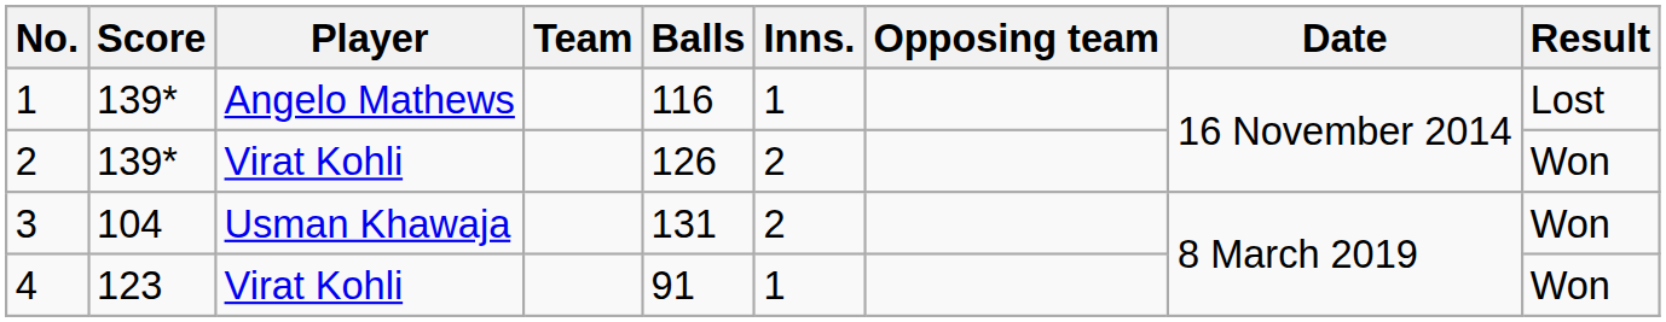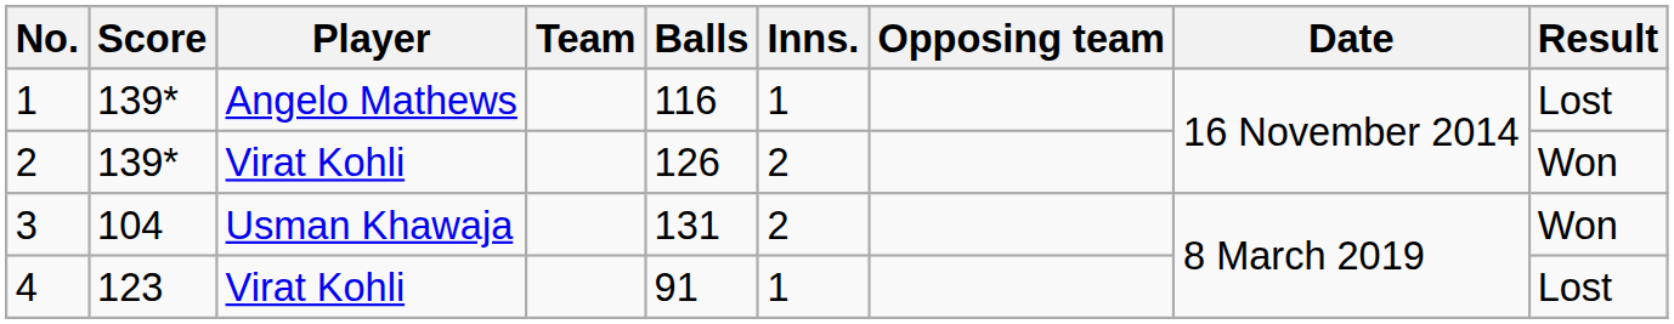4 | Result: Won -> Lost
